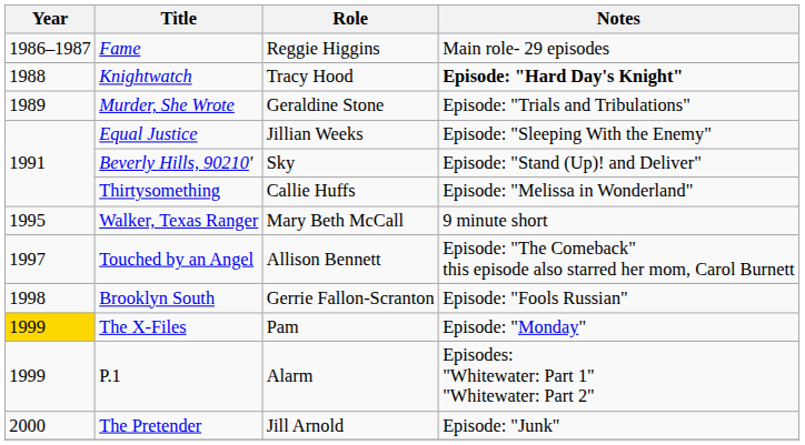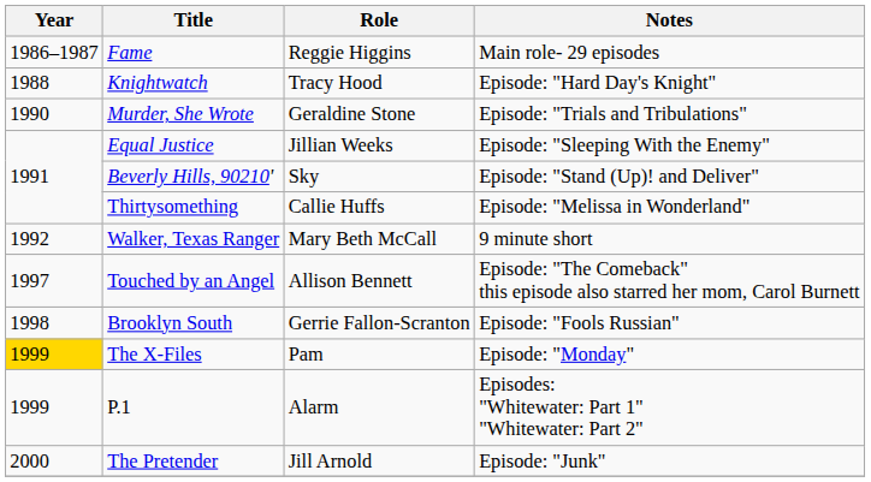Knightwatch | Notes: bold -> normal
Murder, She Wrote | Year: 1989 -> 1990
Walker, Texas Ranger | Year: 1995 -> 1992
